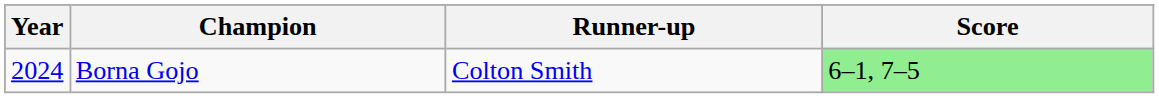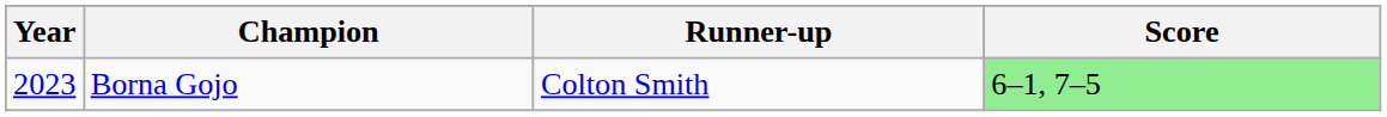Borna Gojo | Year: 2024 -> 2023
